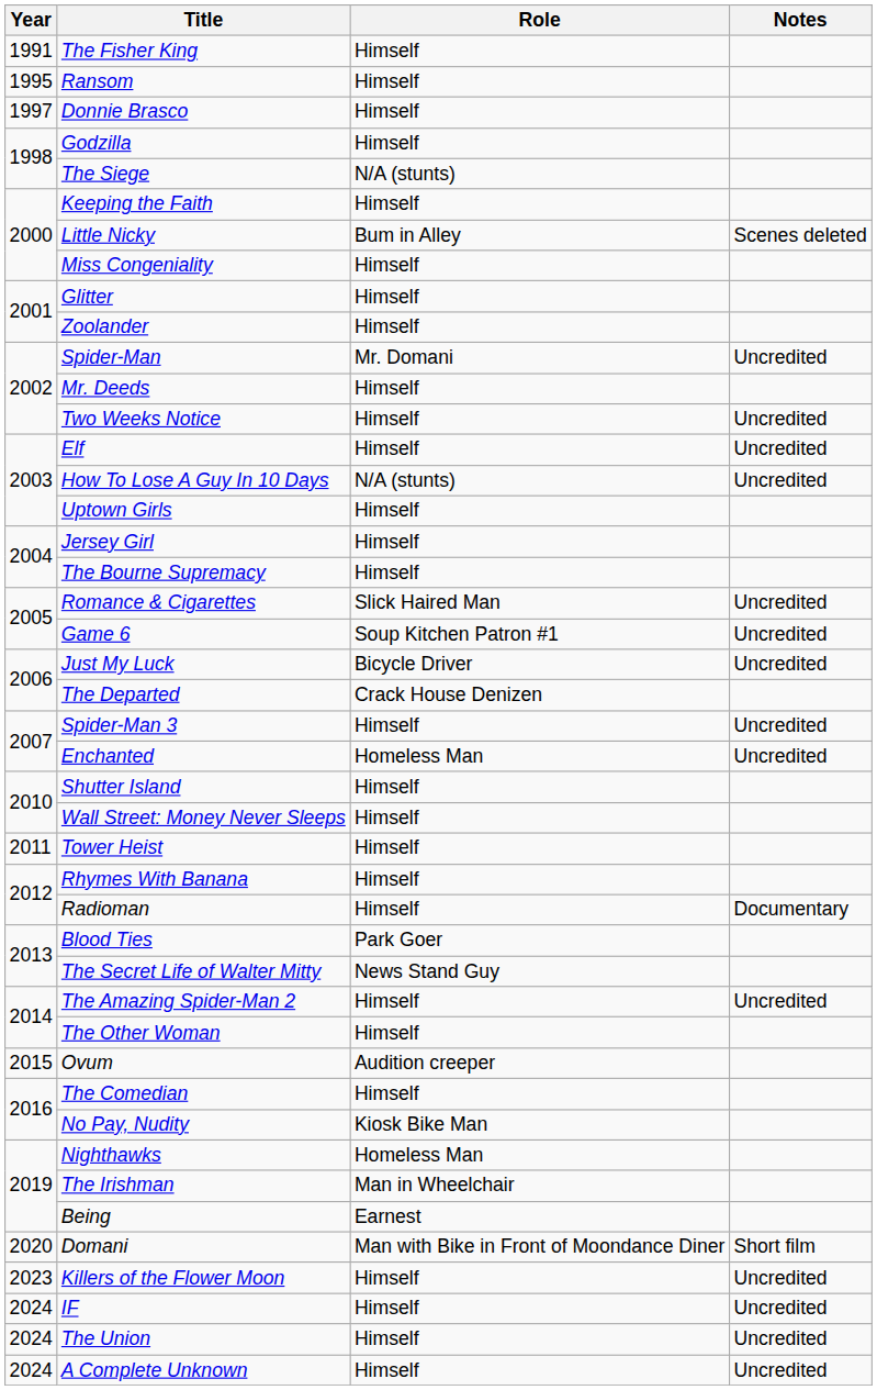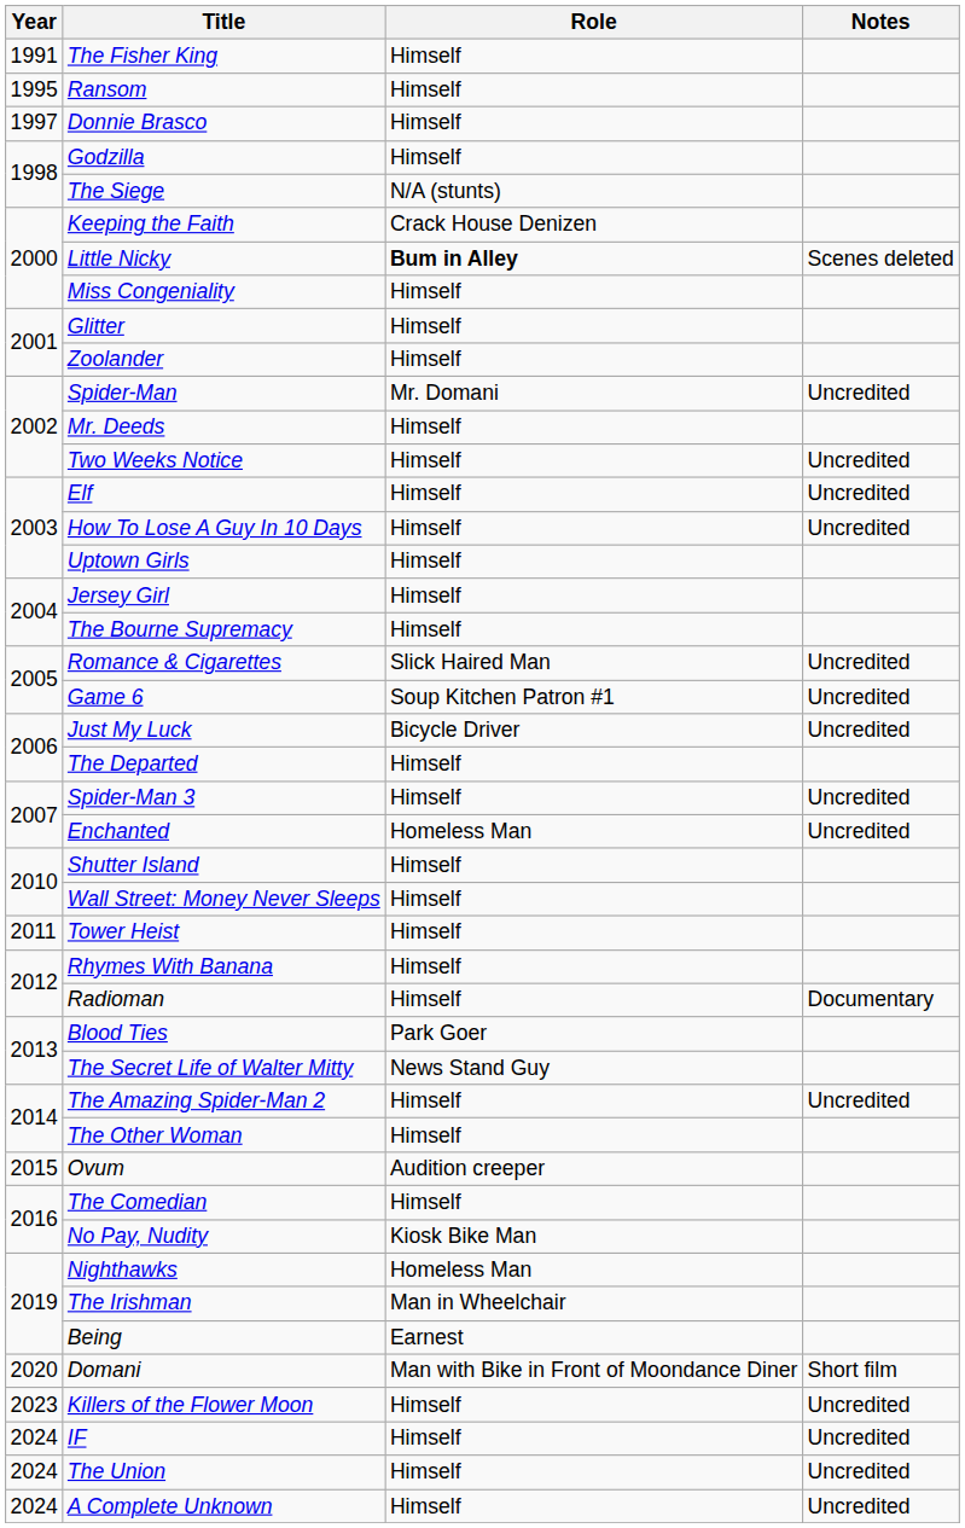Keeping the Faith | Role: Himself -> Crack House Denizen
Little Nicky | Role: normal -> bold
How To Lose A Guy In 10 Days | Role: N/A (stunts) -> Himself
The Departed | Role: Crack House Denizen -> Himself
